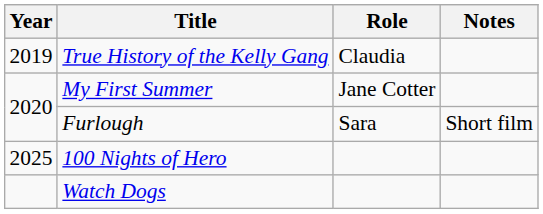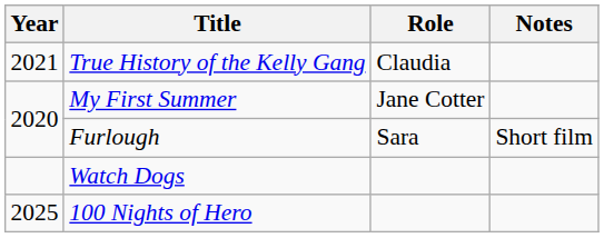True History of the Kelly Gang | Year: 2019 -> 2021
rows swapped: 100 Nights of Hero <-> Watch Dogs
